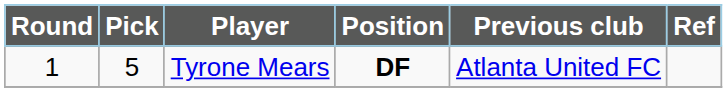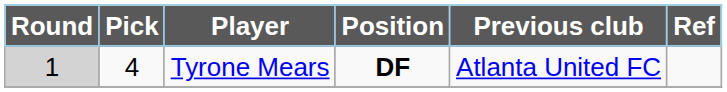Tyrone Mears | Round: no background -> lightgrey background
Tyrone Mears | Pick: 5 -> 4
